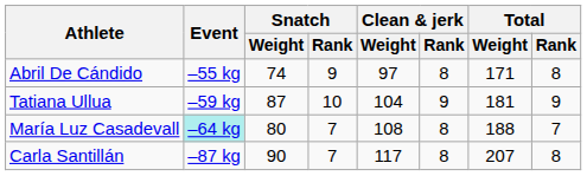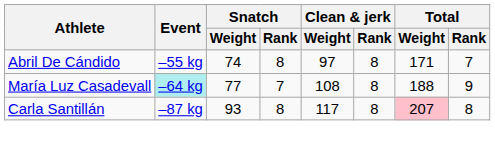Abril De Cándido | Snatch / Rank: 9 -> 8
Abril De Cándido | Total / Rank: 8 -> 7
- row: Tatiana Ullua | –59 kg | 87 | 10 | 104 | 9 | 181 | 9
María Luz Casadevall | Snatch / Weight: 80 -> 77
María Luz Casadevall | Total / Rank: 7 -> 9
Carla Santillán | Snatch / Weight: 90 -> 93
Carla Santillán | Snatch / Rank: 7 -> 8
Carla Santillán | Total / Weight: no background -> pink background
